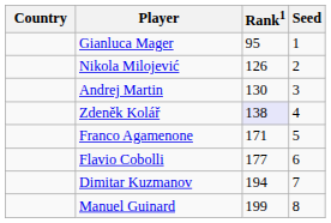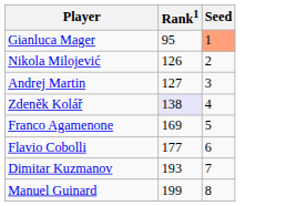- column: Country
Gianluca Mager | Seed: no background -> lightsalmon background
Andrej Martin | Rank1: 130 -> 127
Franco Agamenone | Rank1: 171 -> 169
Dimitar Kuzmanov | Rank1: 194 -> 193
